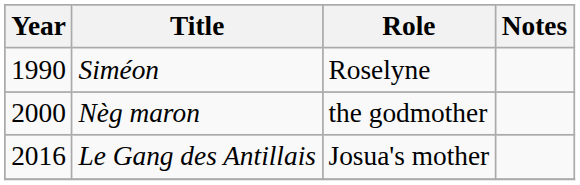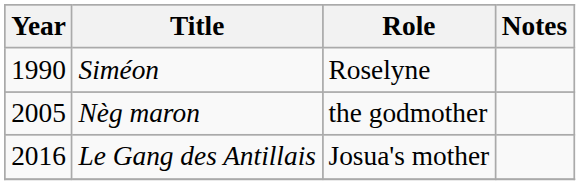Nèg maron | Year: 2000 -> 2005
